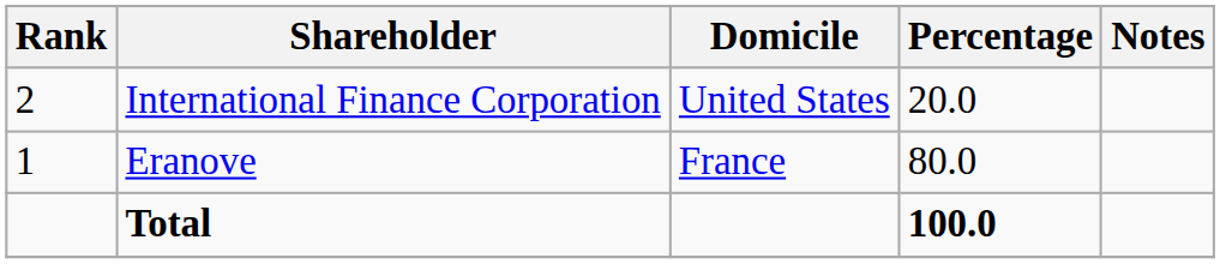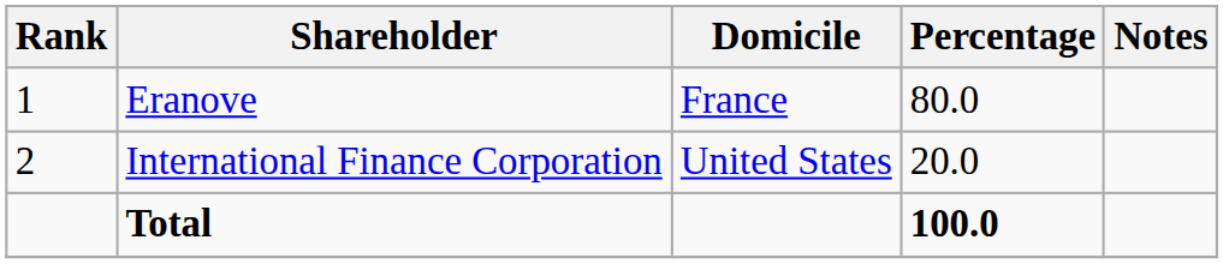rows swapped: Eranove <-> International Finance Corporation
